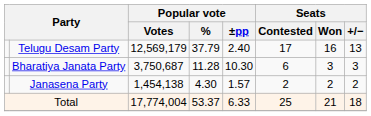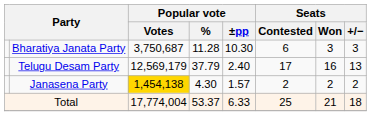rows swapped: Telugu Desam Party <-> Bharatiya Janata Party
Janasena Party | Popular vote / Votes: no background -> gold background
